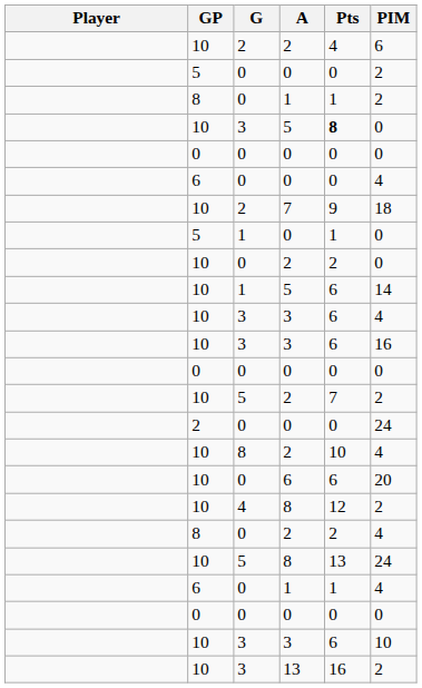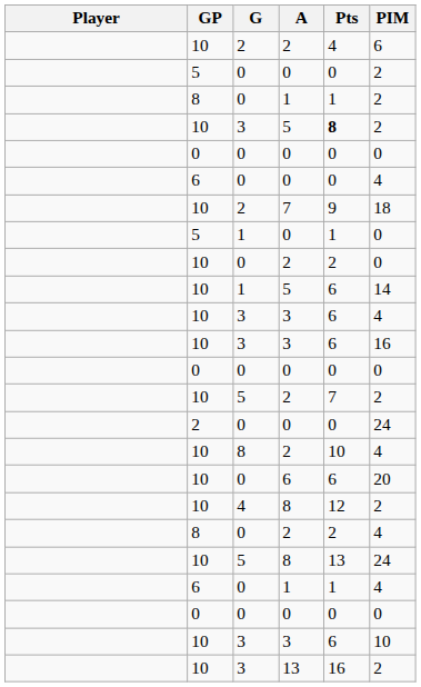3 / 5 | PIM: 0 -> 2
